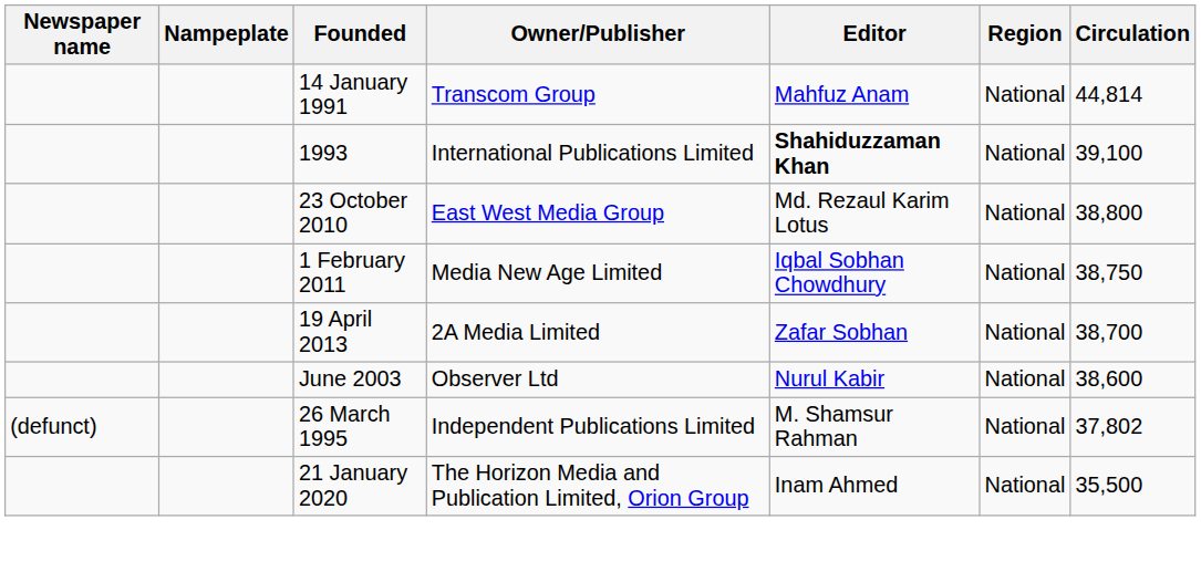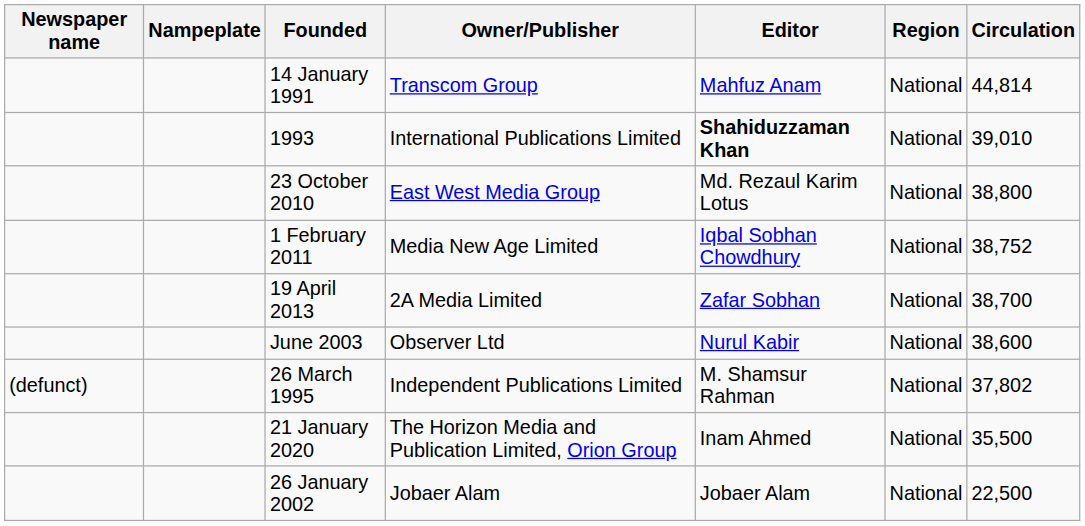1993 | Circulation: 39,100 -> 39,010
1 February 2011 | Circulation: 38,750 -> 38,752
+ row: 26 January 2002 | Jobaer Alam | Jobaer Alam | National | 22,500
